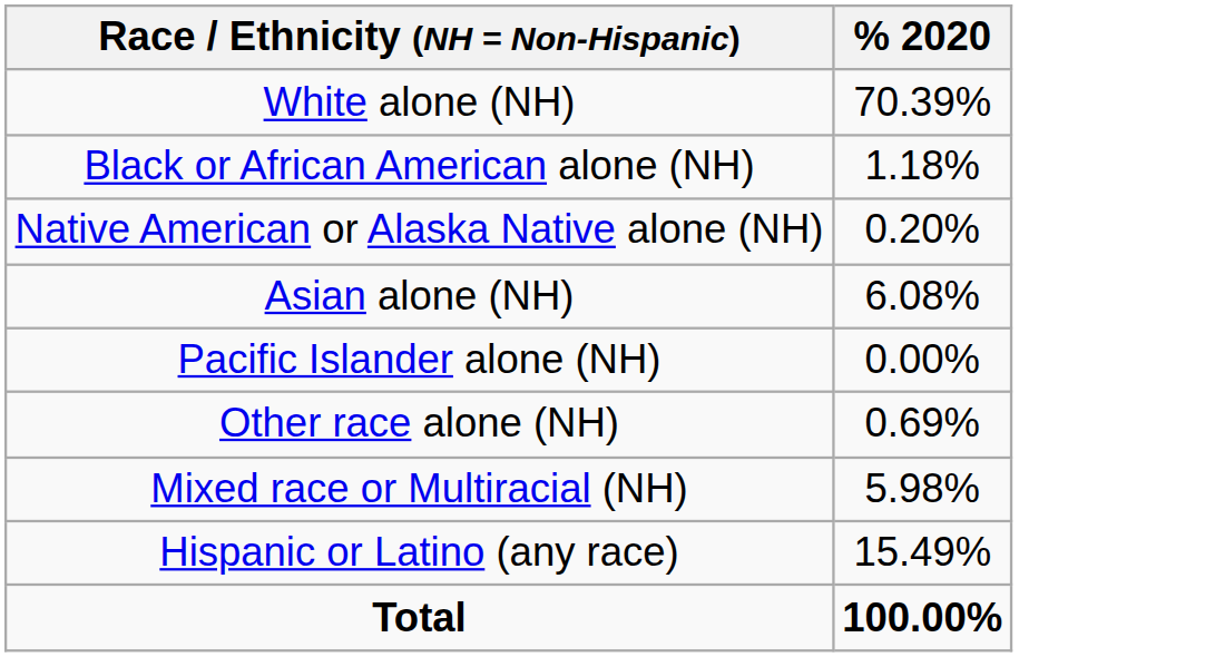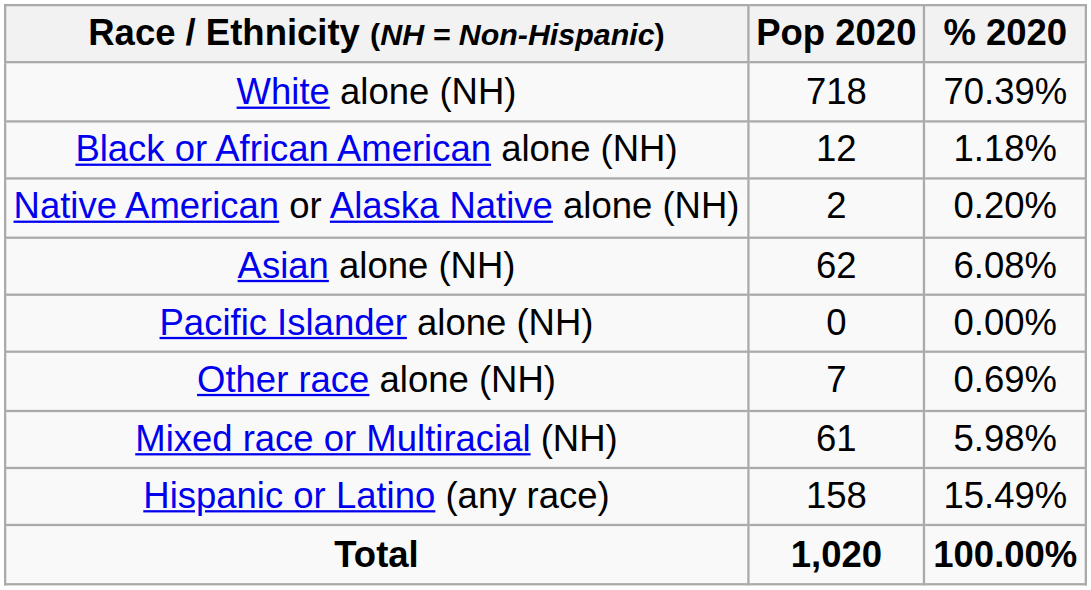+ column: Pop 2020 | 718 | 12 | 2 | 62 | 0 | 7 | 61 | 158 | 1,020
